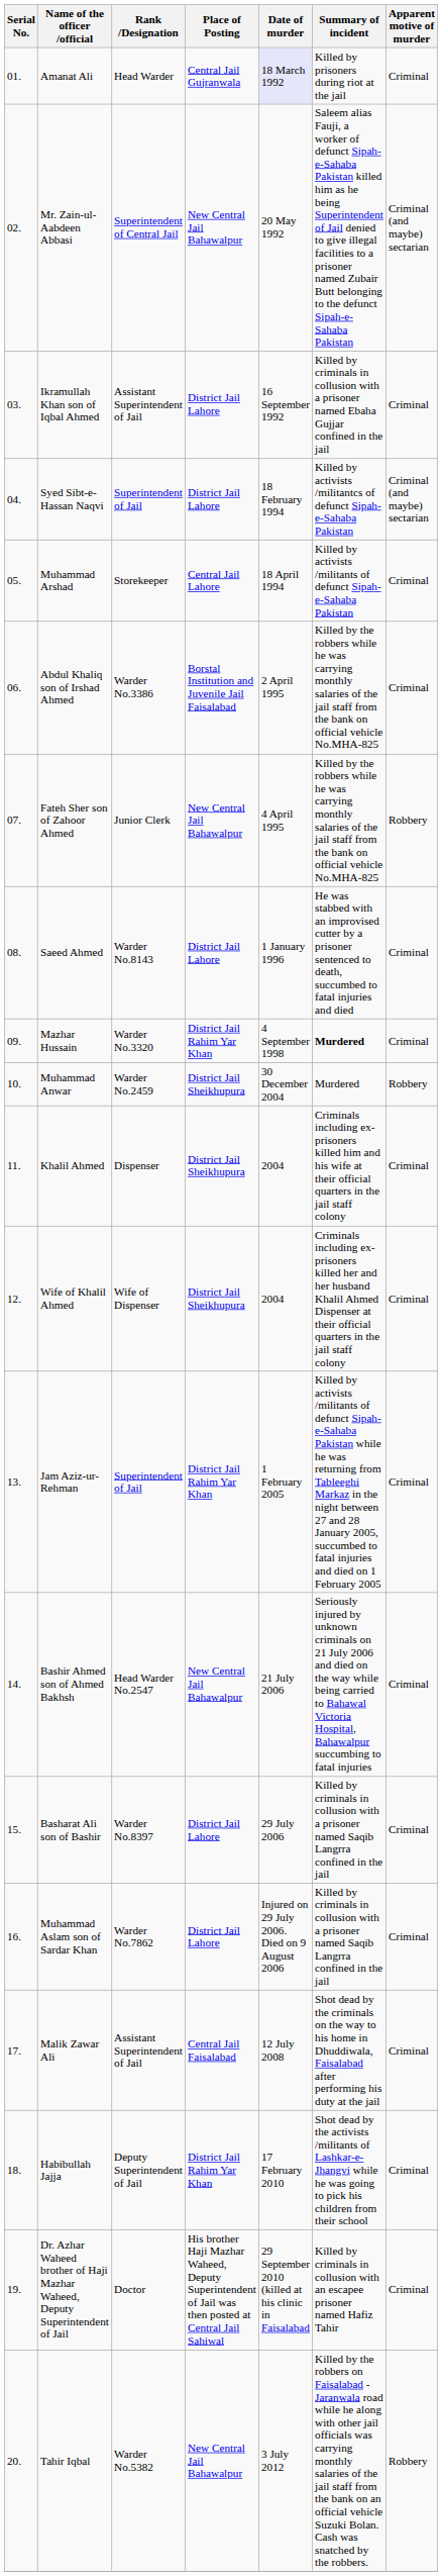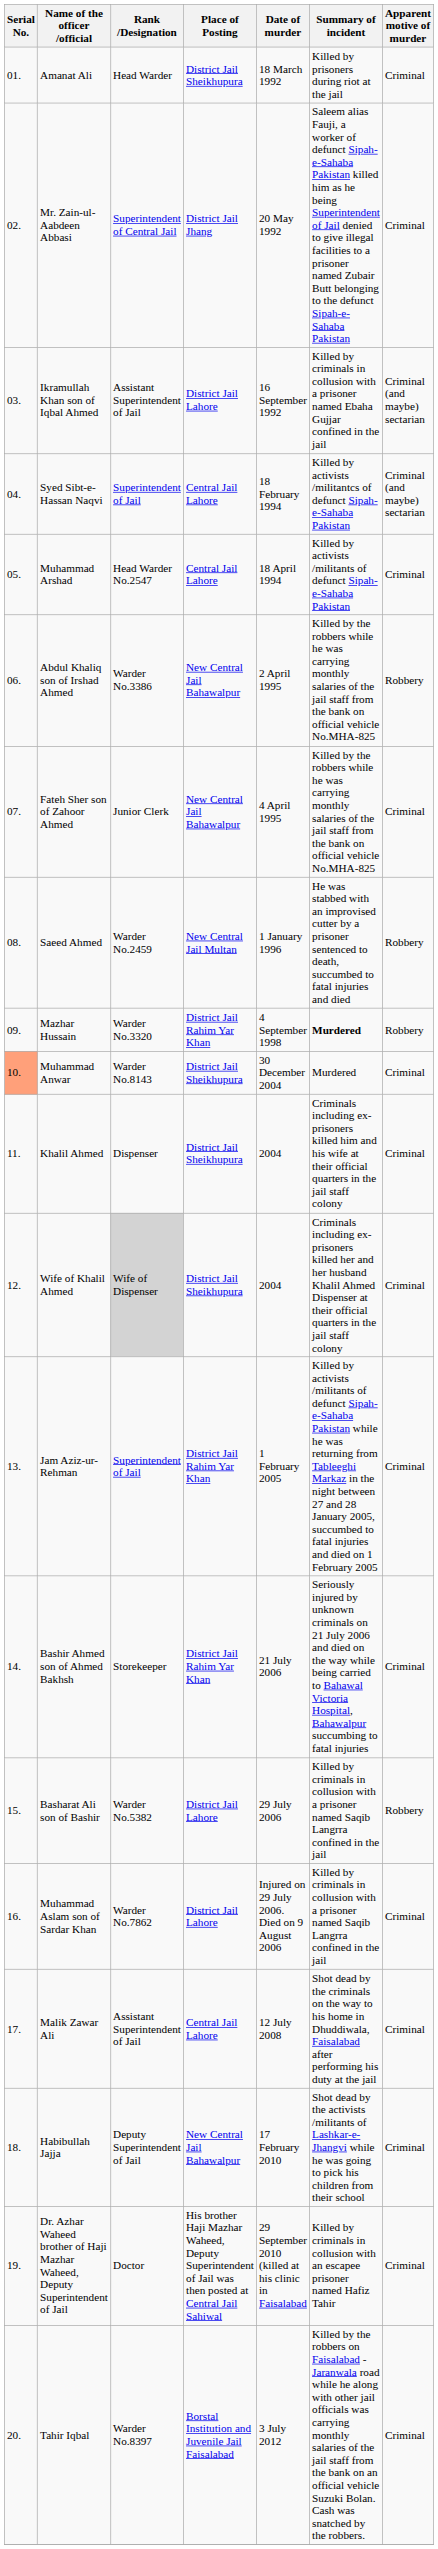Amanat Ali | Place of Posting: Central Jail Gujranwala -> District Jail Sheikhupura
Amanat Ali | Date of murder: lavender background -> no background
Mr. Zain-ul-Aabdeen Abbasi | Place of Posting: New Central Jail Bahawalpur -> District Jail Jhang
Mr. Zain-ul-Aabdeen Abbasi | Apparent motive of murder: Criminal (and maybe) sectarian -> Criminal
Ikramullah Khan son of Iqbal Ahmed | Apparent motive of murder: Criminal -> Criminal (and maybe) sectarian
Syed Sibt-e-Hassan Naqvi | Place of Posting: District Jail Lahore -> Central Jail Lahore
Muhammad Arshad | Rank /Designation: Storekeeper -> Head Warder No.2547
Abdul Khaliq son of Irshad Ahmed | Place of Posting: Borstal Institution and Juvenile Jail Faisalabad -> New Central Jail Bahawalpur
Abdul Khaliq son of Irshad Ahmed | Apparent motive of murder: Criminal -> Robbery
Fateh Sher son of Zahoor Ahmed | Apparent motive of murder: Robbery -> Criminal
Saeed Ahmed | Rank /Designation: Warder No.8143 -> Warder No.2459
Saeed Ahmed | Place of Posting: District Jail Lahore -> New Central Jail Multan
Saeed Ahmed | Apparent motive of murder: Criminal -> Robbery
Mazhar Hussain | Apparent motive of murder: Criminal -> Robbery
Muhammad Anwar | Serial No.: no background -> lightsalmon background
Muhammad Anwar | Rank /Designation: Warder No.2459 -> Warder No.8143
Muhammad Anwar | Apparent motive of murder: Robbery -> Criminal
Wife of Khalil Ahmed | Rank /Designation: no background -> lightgrey background
Bashir Ahmed son of Ahmed Bakhsh | Rank /Designation: Head Warder No.2547 -> Storekeeper
Bashir Ahmed son of Ahmed Bakhsh | Place of Posting: New Central Jail Bahawalpur -> District Jail Rahim Yar Khan
Basharat Ali son of Bashir | Rank /Designation: Warder No.8397 -> Warder No.5382
Basharat Ali son of Bashir | Apparent motive of murder: Criminal -> Robbery
Malik Zawar Ali | Place of Posting: Central Jail Faisalabad -> Central Jail Lahore
Habibullah Jajja | Place of Posting: District Jail Rahim Yar Khan -> New Central Jail Bahawalpur
Tahir Iqbal | Rank /Designation: Warder No.5382 -> Warder No.8397
Tahir Iqbal | Place of Posting: New Central Jail Bahawalpur -> Borstal Institution and Juvenile Jail Faisalabad
Tahir Iqbal | Apparent motive of murder: Robbery -> Criminal
